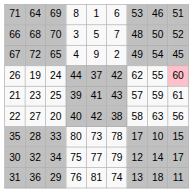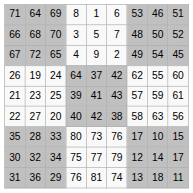26 | column 4: 44 -> 64
26 | column 9: pink background -> no background
35 | column 6: 78 -> 76
